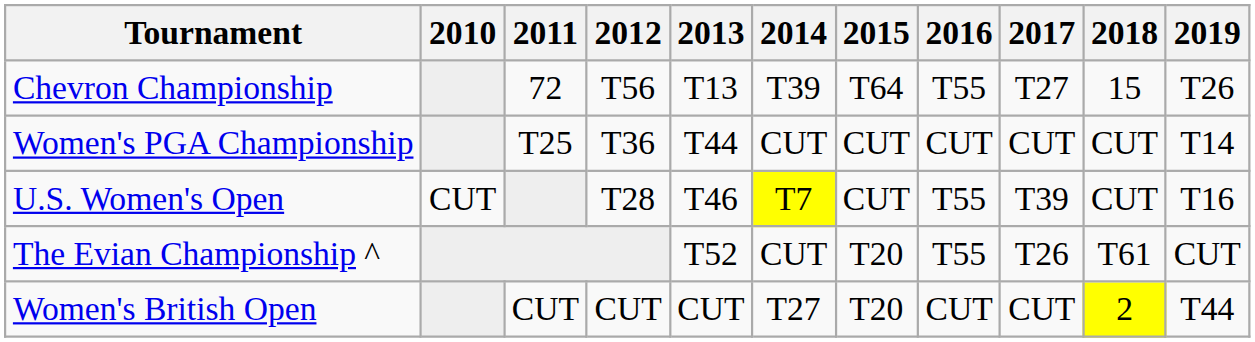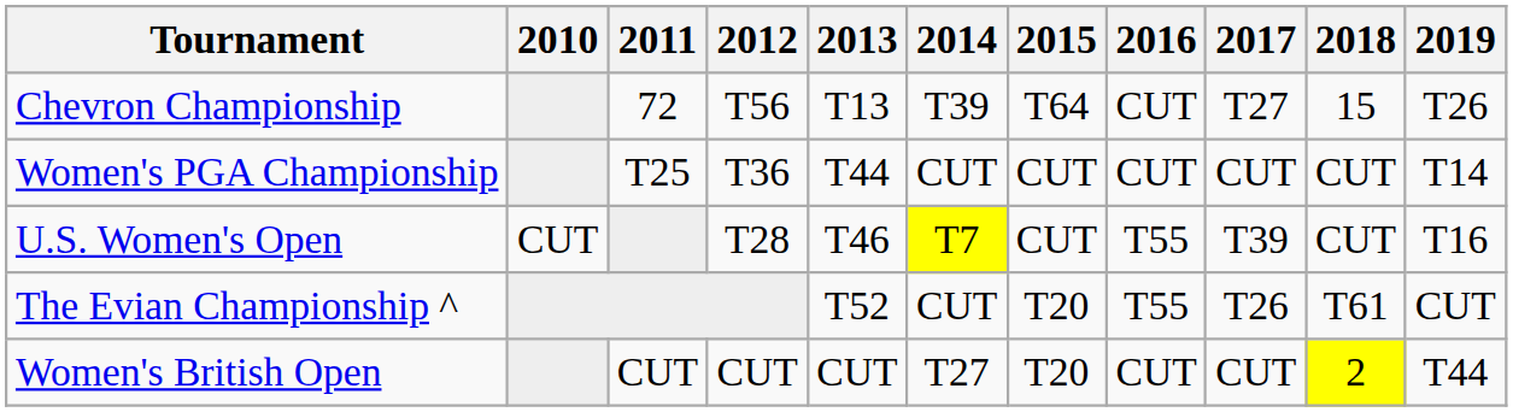Chevron Championship | 2016: T55 -> CUT
